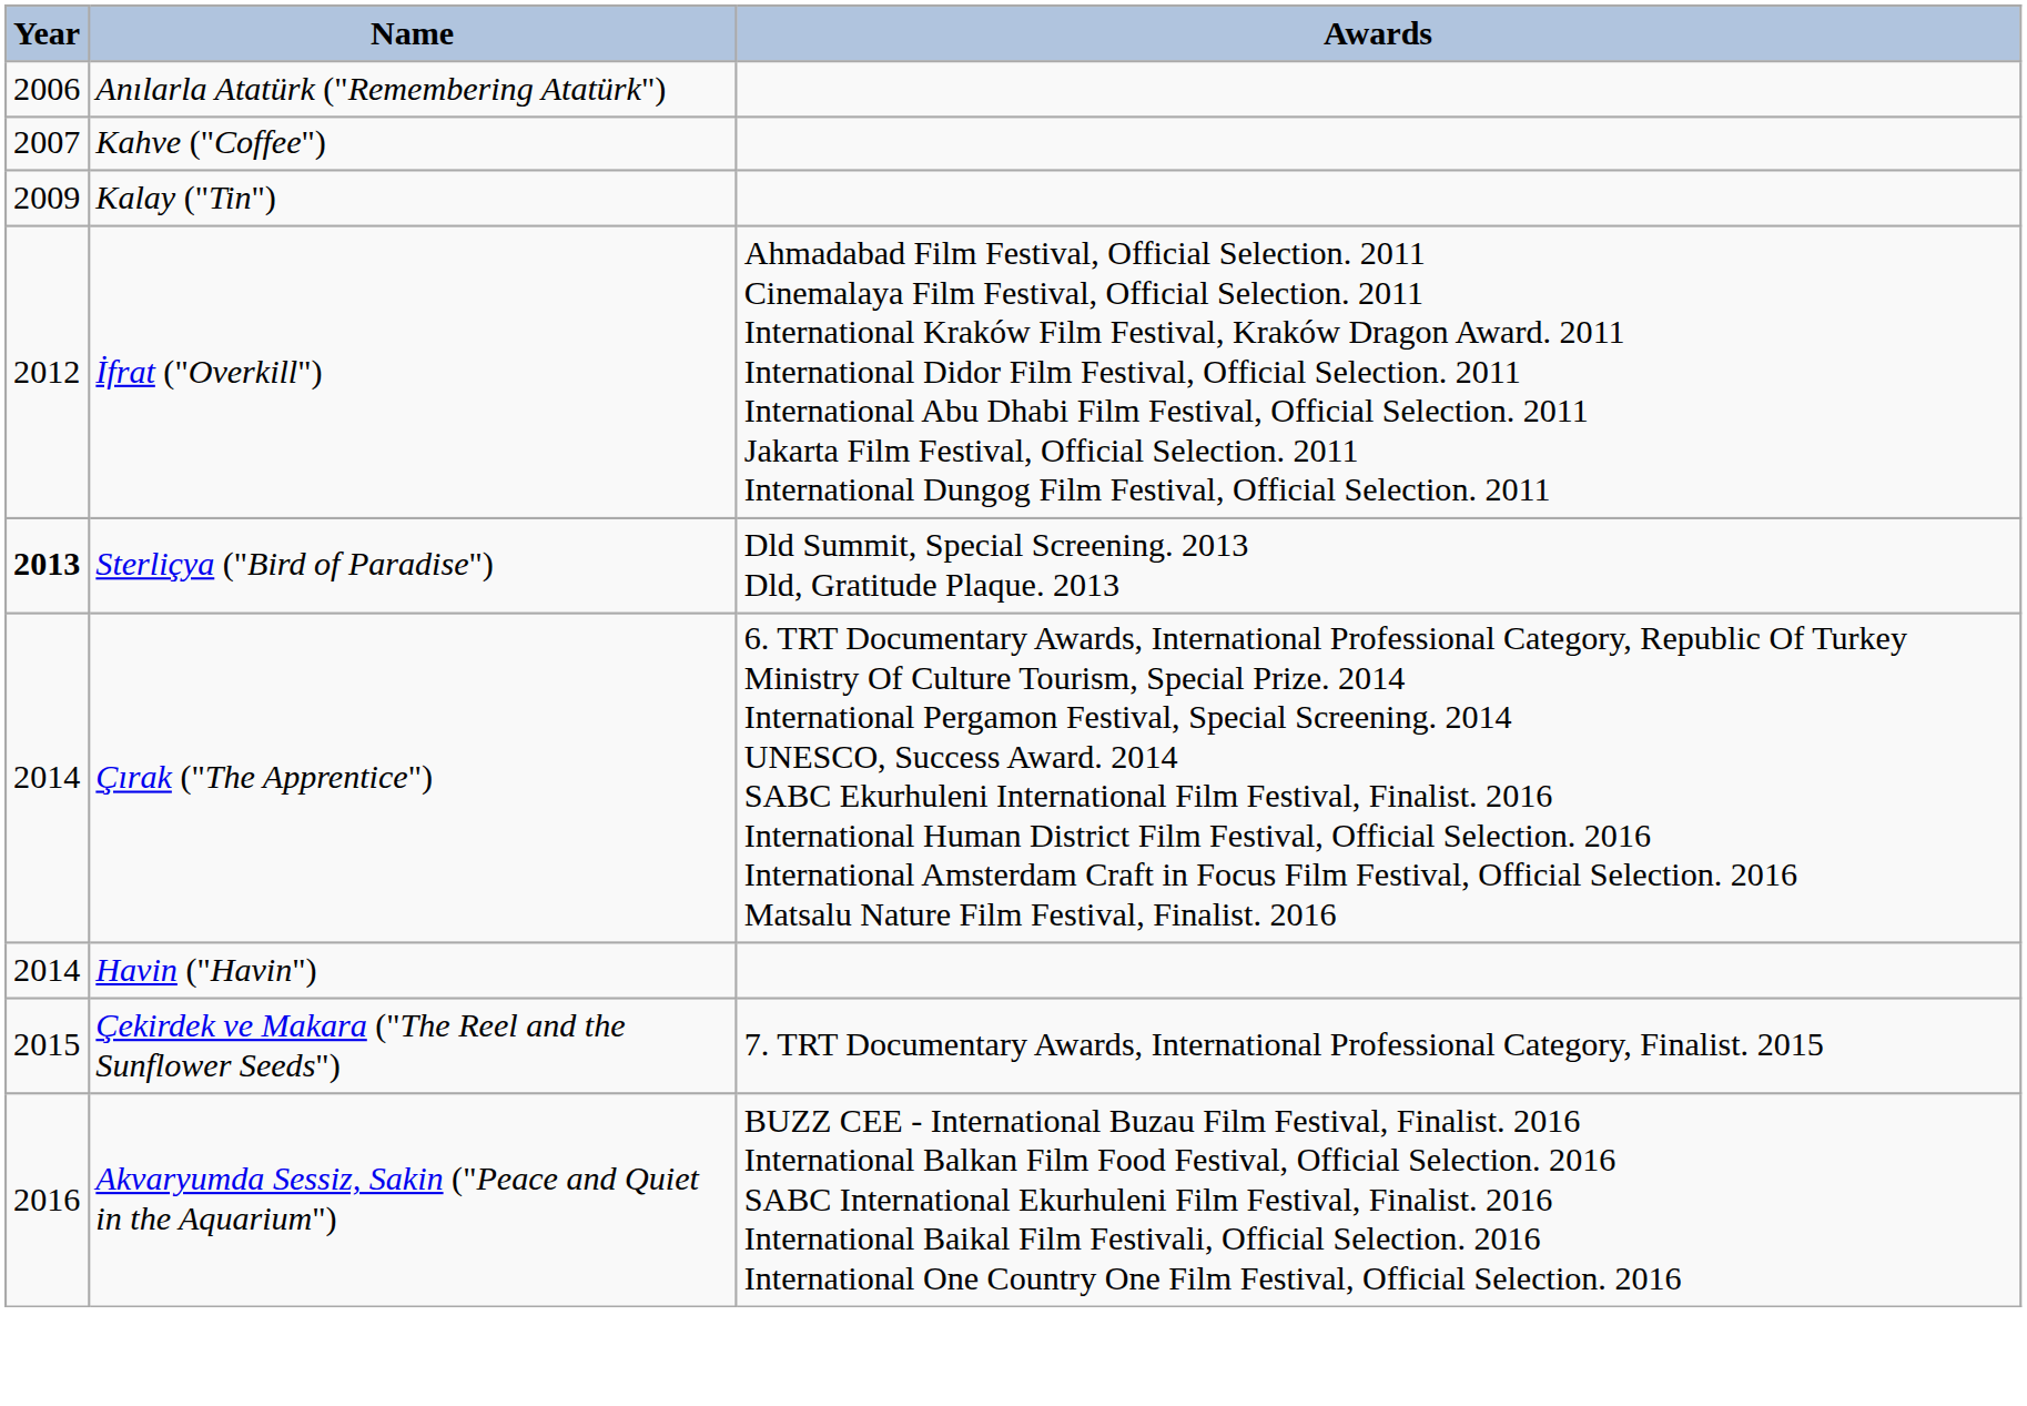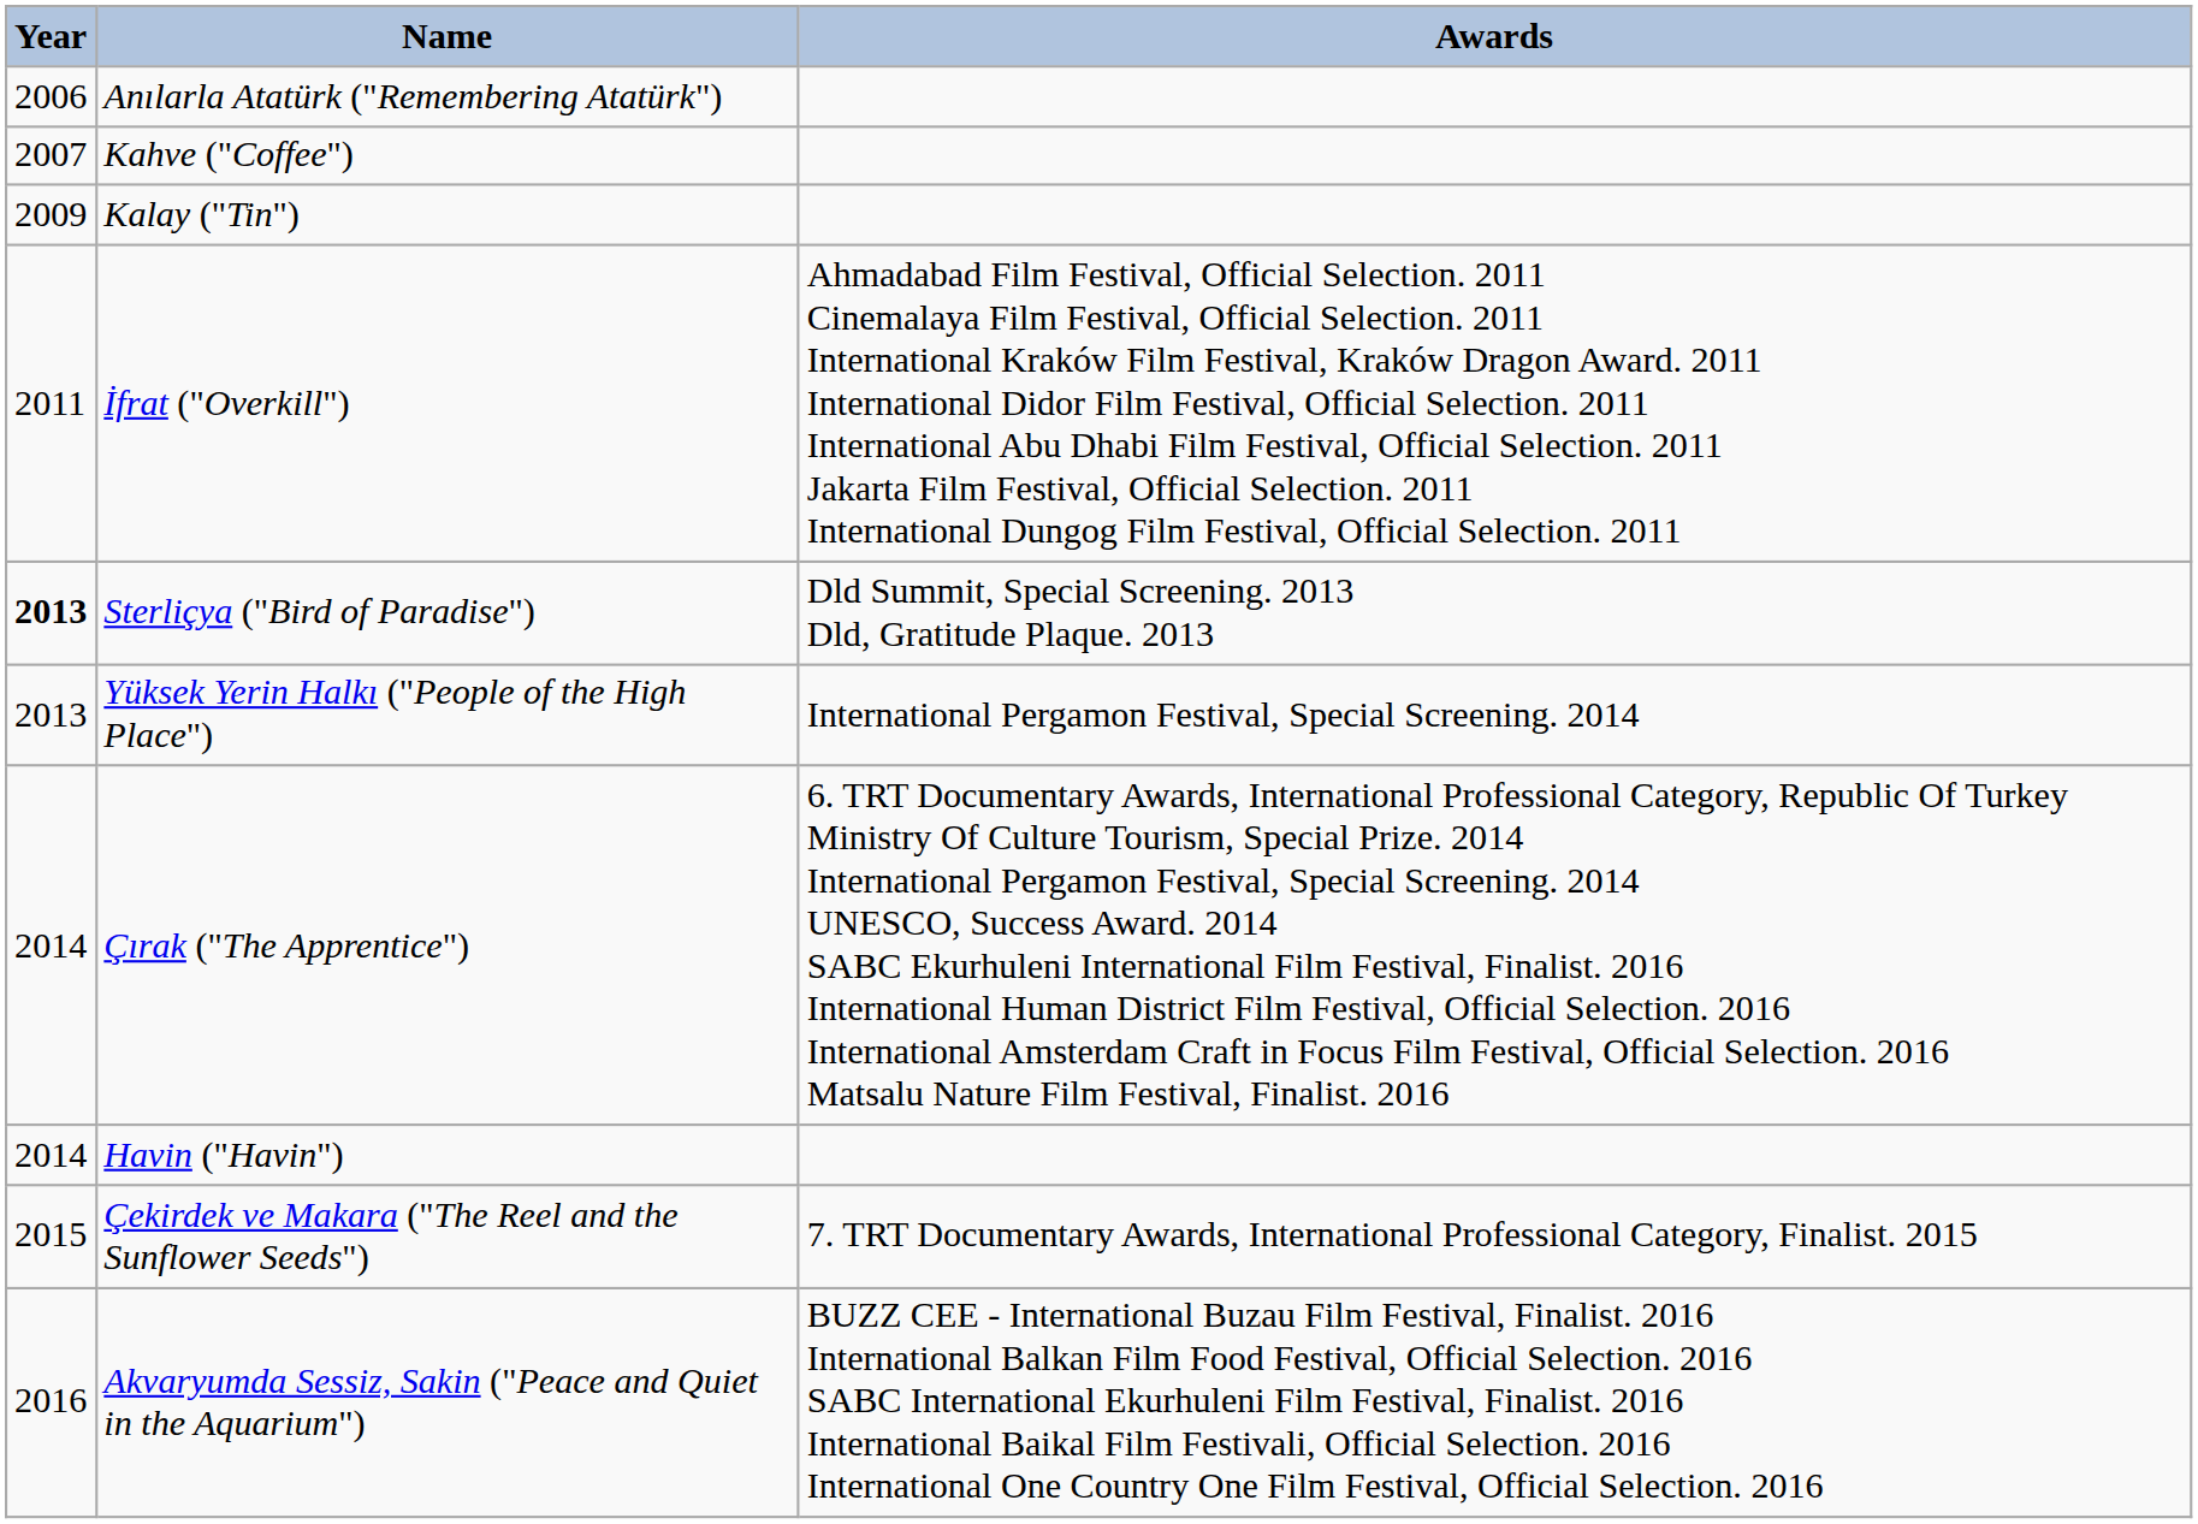İfrat ("Overkill") | Year: 2012 -> 2011
+ row: 2013 | Yüksek Yerin Halkı ("People of the High Place") | International Pergamon Festival, Special Screening. 2014
